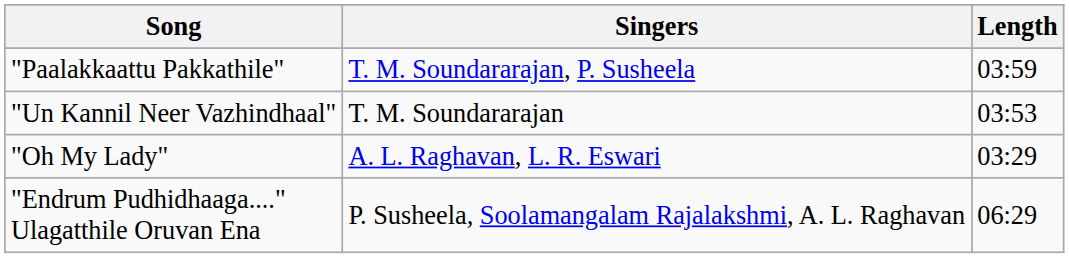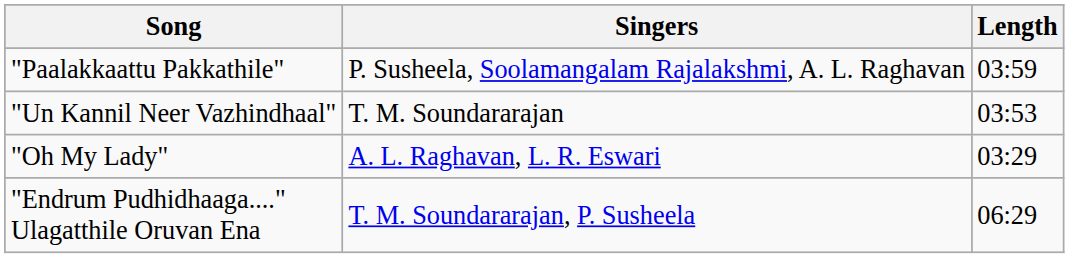"Paalakkaattu Pakkathile" | Singers: T. M. Soundararajan, P. Susheela -> P. Susheela, Soolamangalam Rajalakshmi, A. L. Raghavan
"Endrum Pudhidhaaga...." Ulagatthile Oruvan Ena | Singers: P. Susheela, Soolamangalam Rajalakshmi, A. L. Raghavan -> T. M. Soundararajan, P. Susheela
